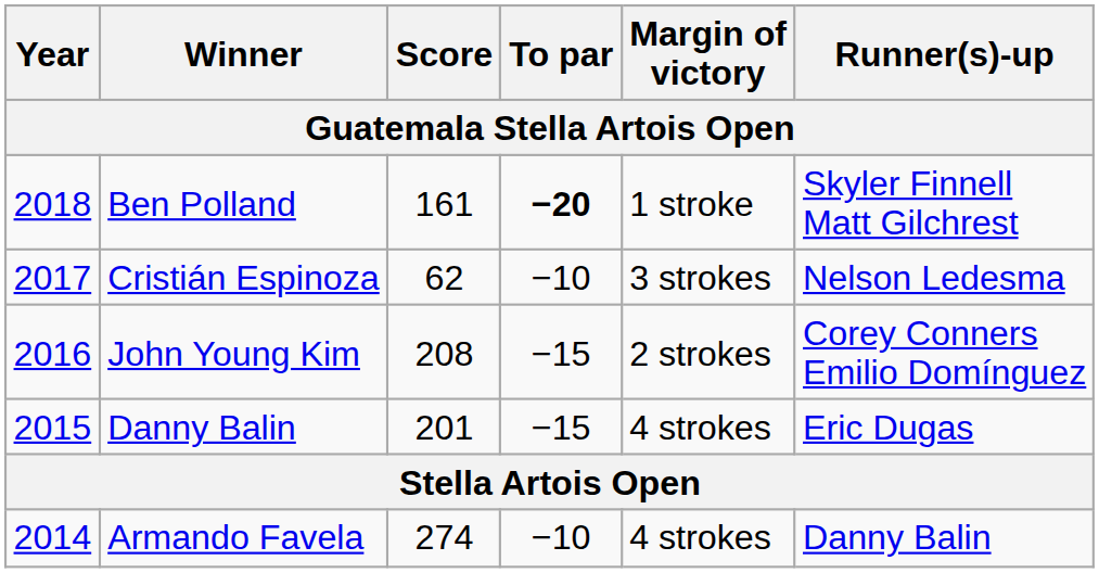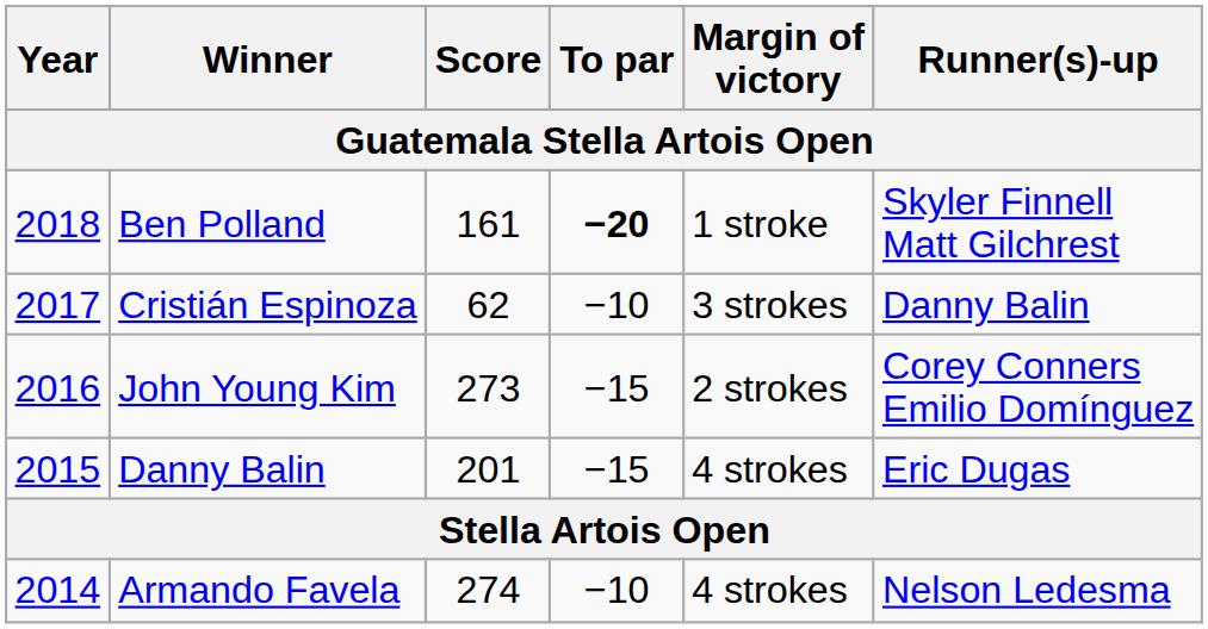Cristián Espinoza | Runner(s)-up: Nelson Ledesma -> Danny Balin
John Young Kim | Score: 208 -> 273
Armando Favela | Runner(s)-up: Danny Balin -> Nelson Ledesma
